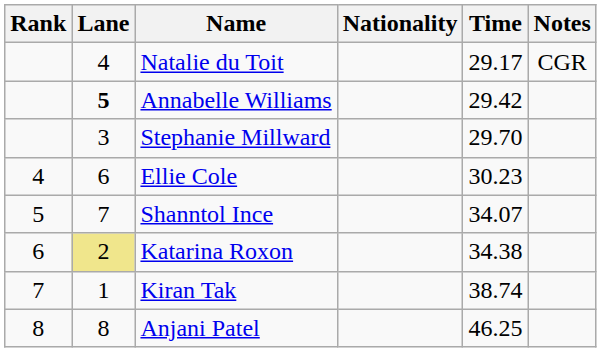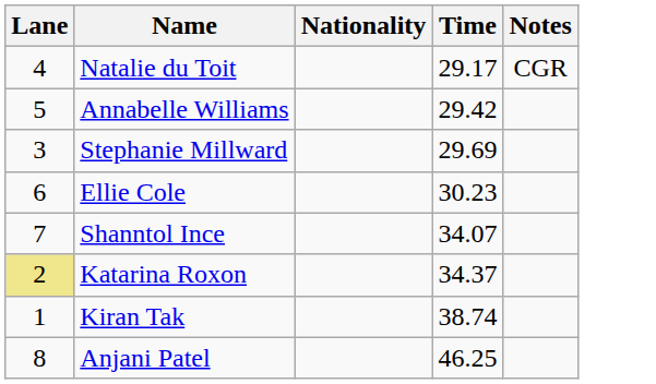- column: Rank | 4 | 5 | 6 | 7 | 8
Annabelle Williams | Lane: bold -> normal
Stephanie Millward | Time: 29.70 -> 29.69
Katarina Roxon | Time: 34.38 -> 34.37
